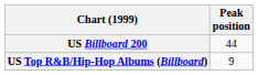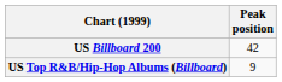US Billboard 200 | Peak position: 44 -> 42
